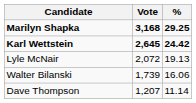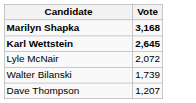- column: % | 29.25 | 24.42 | 19.13 | 16.06 | 11.14
